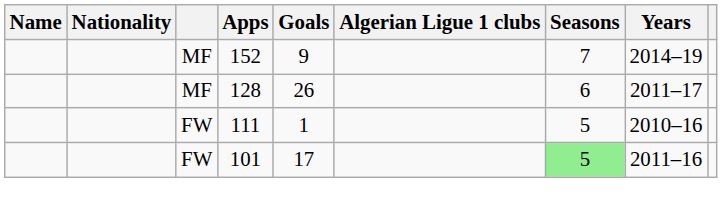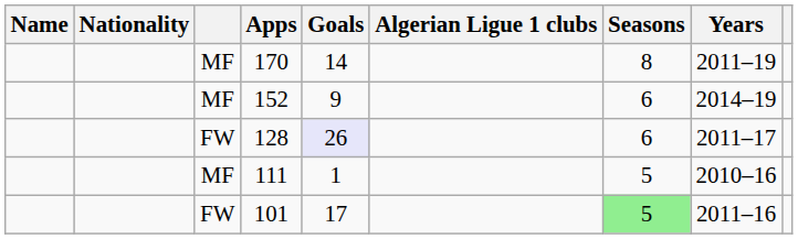+ row: MF | 170 | 14 | 8 | 2011–19
152 | Seasons: 7 -> 6
128 | column 3: MF -> FW
128 | Goals: no background -> lavender background
111 | column 3: FW -> MF
